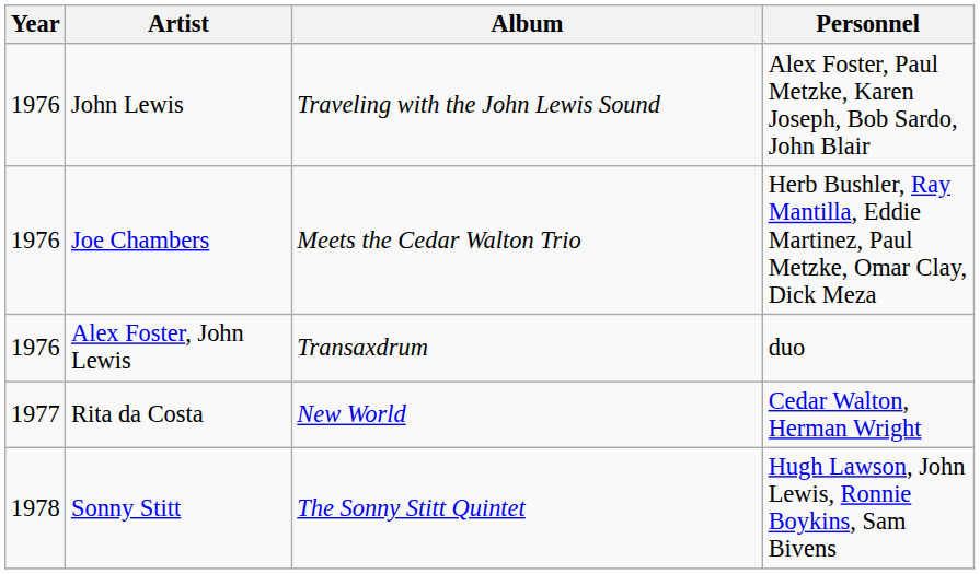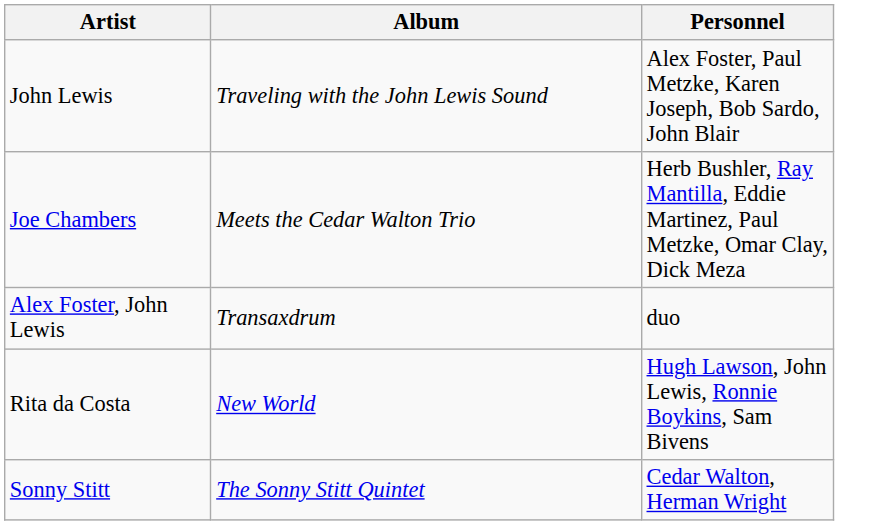- column: Year | 1976 | 1976 | 1976 | 1977 | 1978
Rita da Costa | Personnel: Cedar Walton, Herman Wright -> Hugh Lawson, John Lewis, Ronnie Boykins, Sam Bivens
Sonny Stitt | Personnel: Hugh Lawson, John Lewis, Ronnie Boykins, Sam Bivens -> Cedar Walton, Herman Wright
